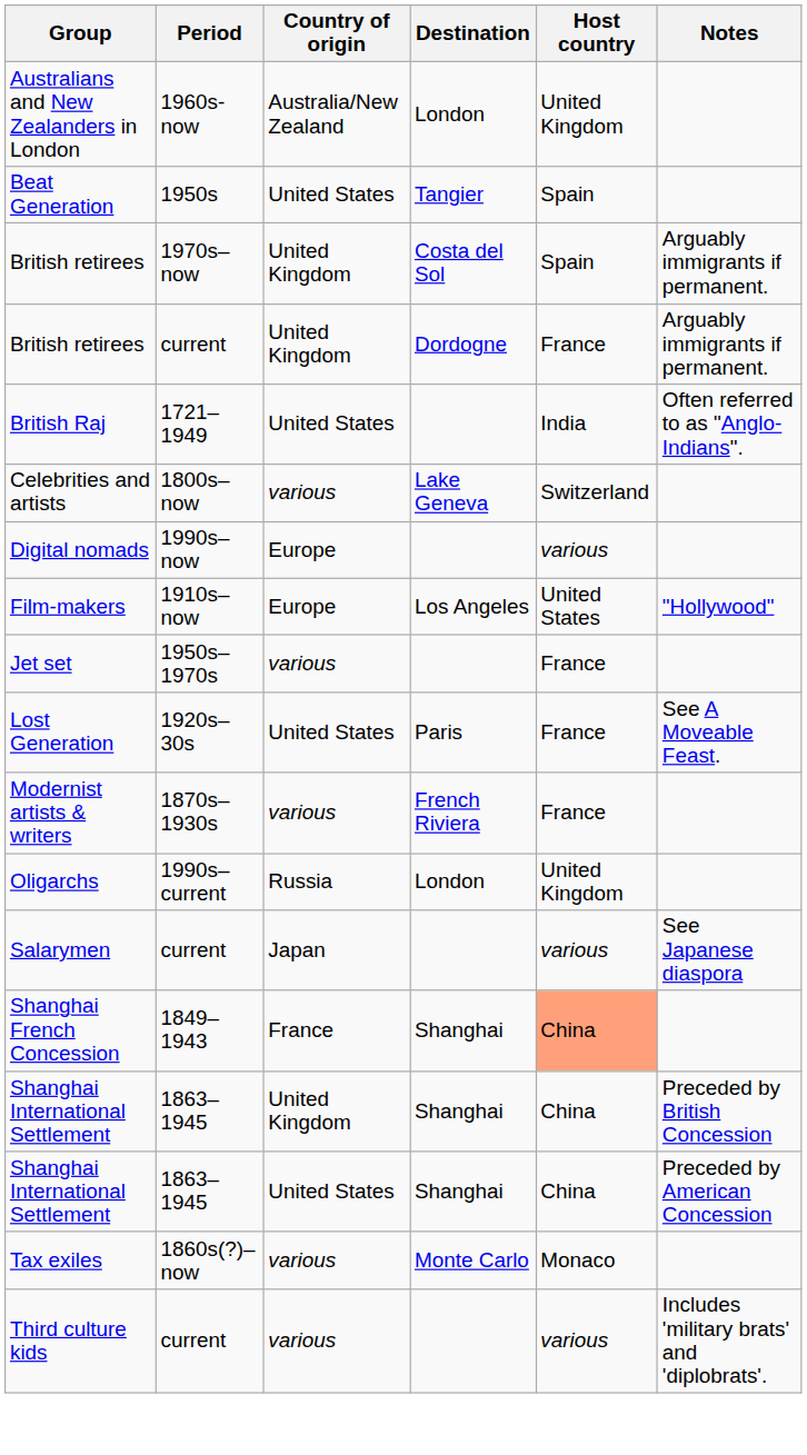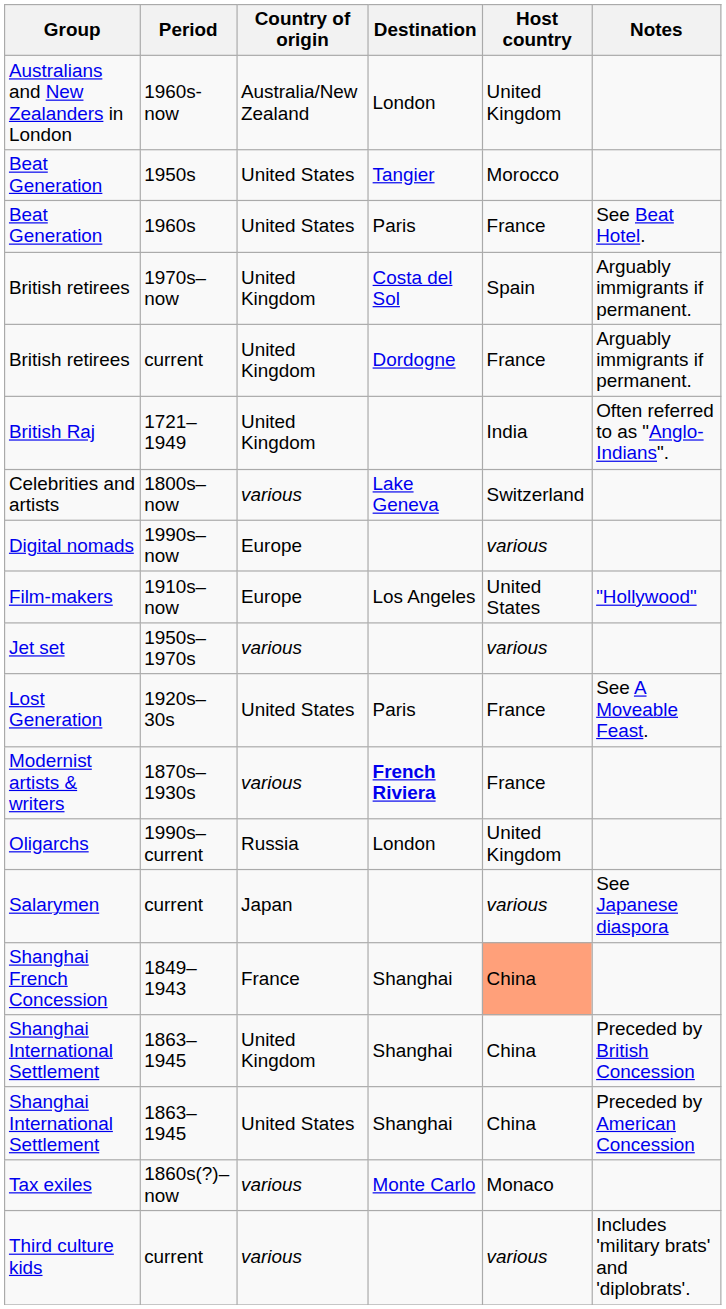Beat Generation / 1950s | Host country: Spain -> Morocco
+ row: Beat Generation | 1960s | United States | Paris | France | See Beat Hotel.
British Raj | Country of origin: United States -> United Kingdom
Jet set | Host country: France -> various
Modernist artists & writers | Destination: normal -> bold
